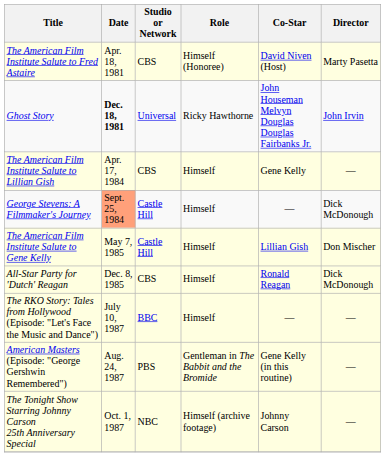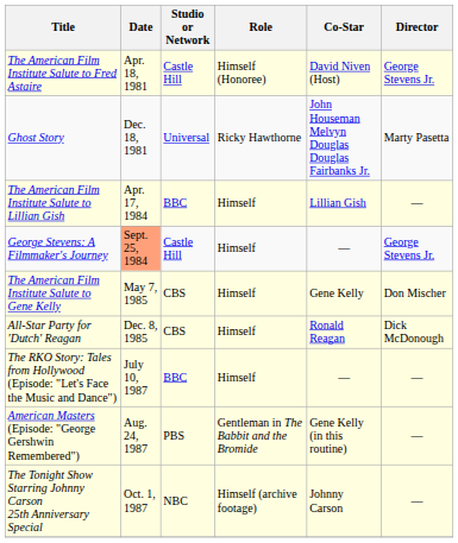The American Film Institute Salute to Fred Astaire | Studio or Network: CBS -> Castle Hill
The American Film Institute Salute to Fred Astaire | Director: Marty Pasetta -> George Stevens Jr.
Ghost Story | Date: bold -> normal
Ghost Story | Director: John Irvin -> Marty Pasetta
The American Film Institute Salute to Lillian Gish | Studio or Network: CBS -> BBC
The American Film Institute Salute to Lillian Gish | Co-Star: Gene Kelly -> Lillian Gish
George Stevens: A Filmmaker's Journey | Director: Dick McDonough -> George Stevens Jr.
The American Film Institute Salute to Gene Kelly | Studio or Network: Castle Hill -> CBS
The American Film Institute Salute to Gene Kelly | Co-Star: Lillian Gish -> Gene Kelly
